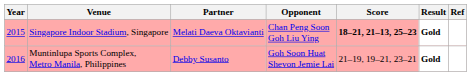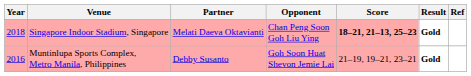Singapore Indoor Stadium, Singapore | Year: 2015 -> 2018
